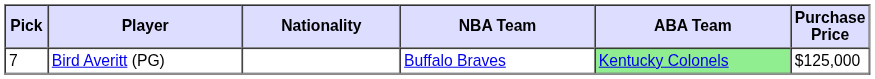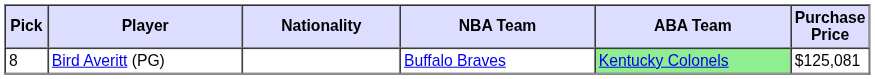Bird Averitt (PG) | Pick: 7 -> 8
Bird Averitt (PG) | Purchase Price: $125,000 -> $125,081
